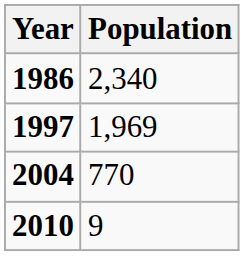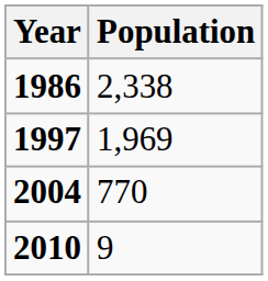1986 | Population: 2,340 -> 2,338
